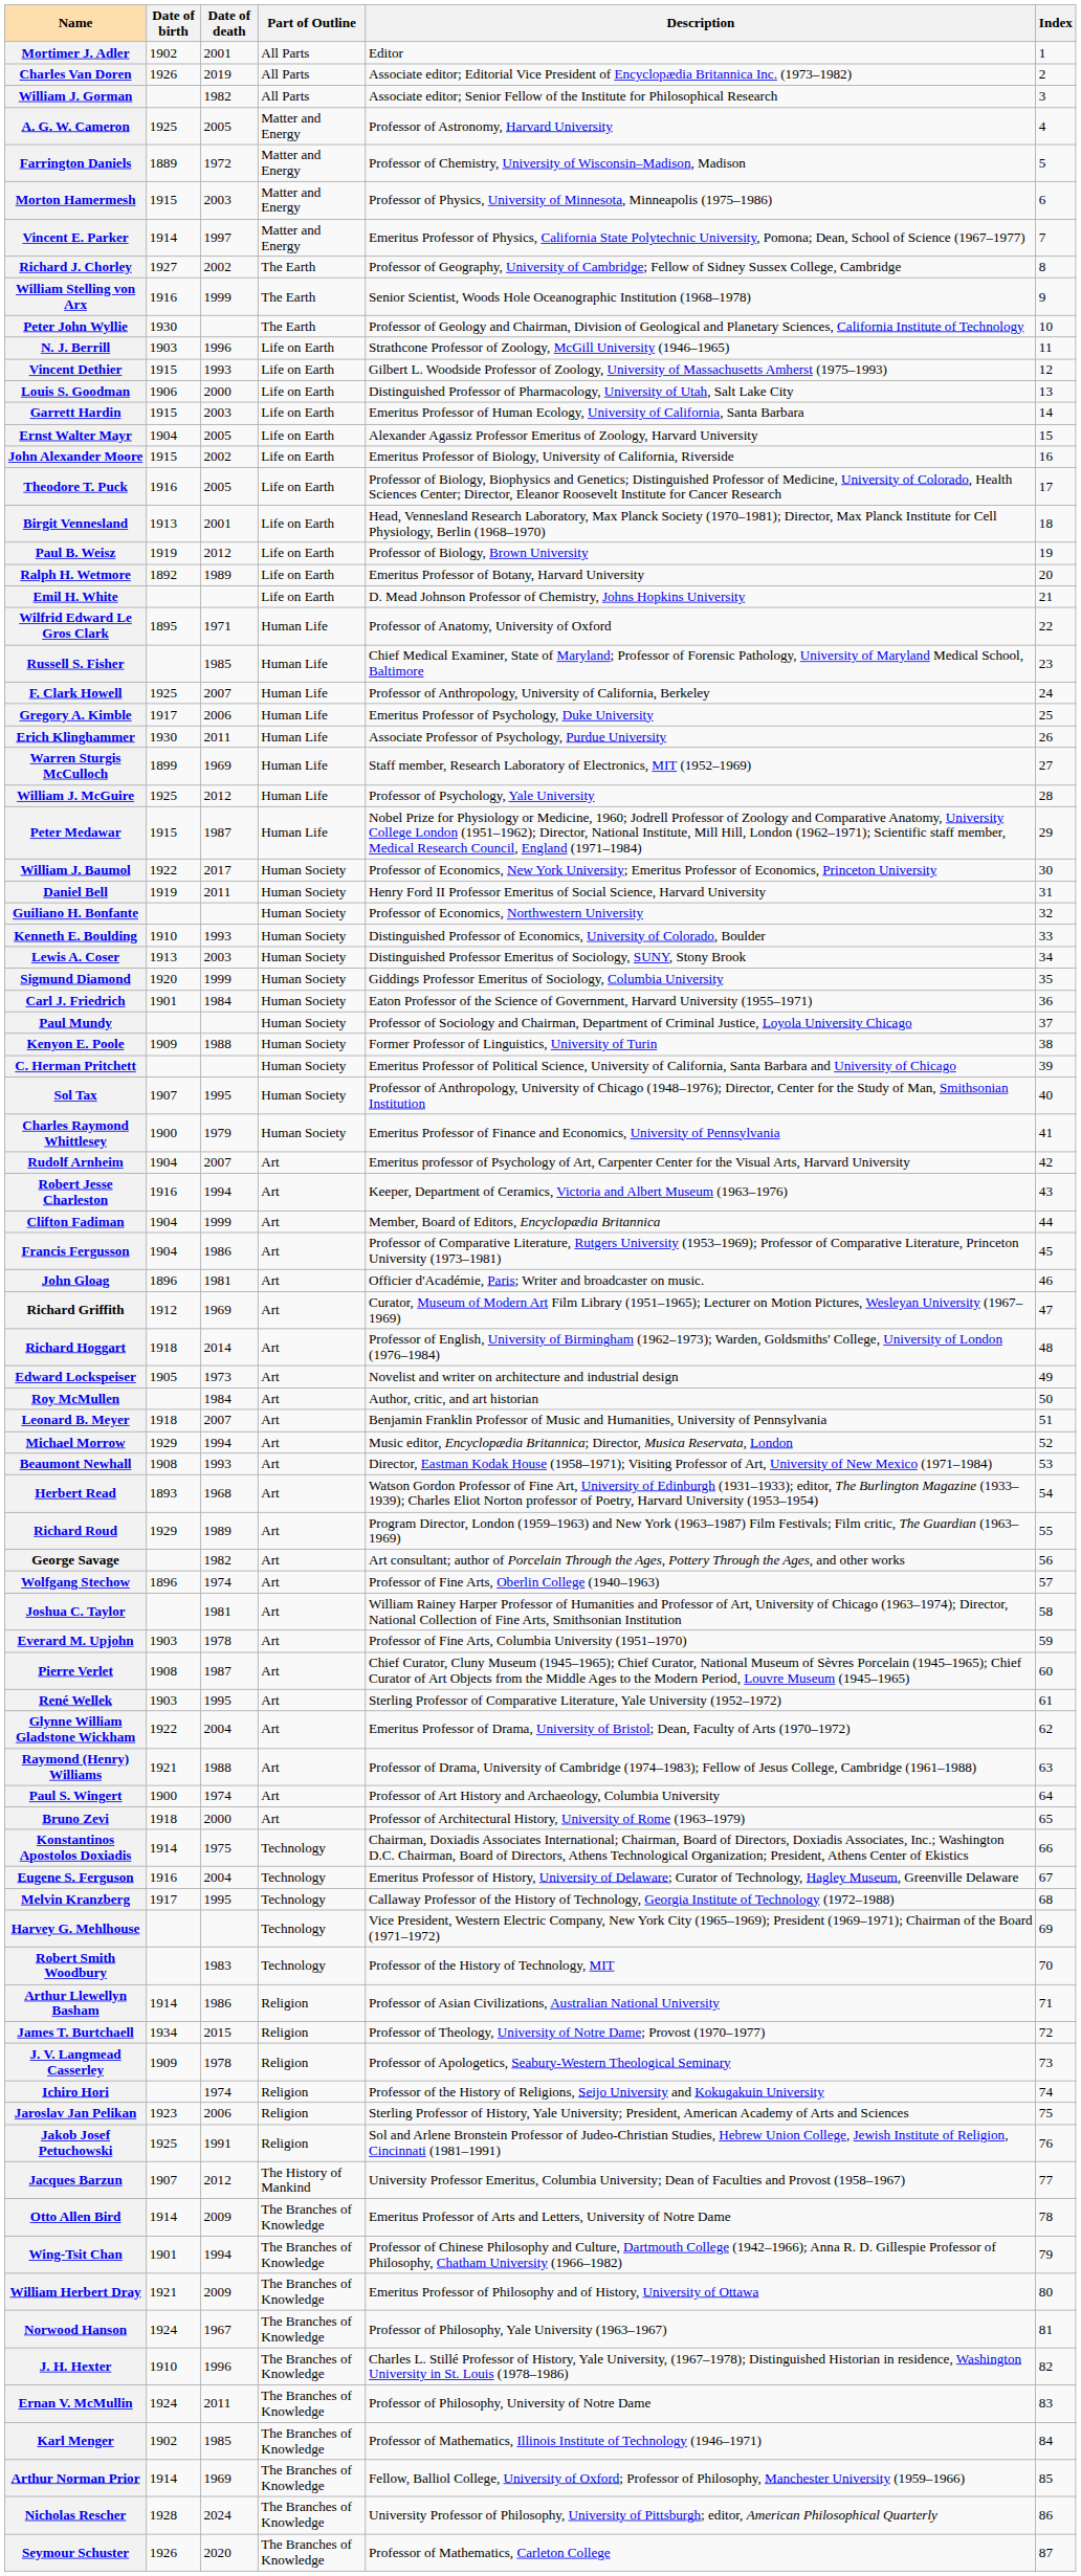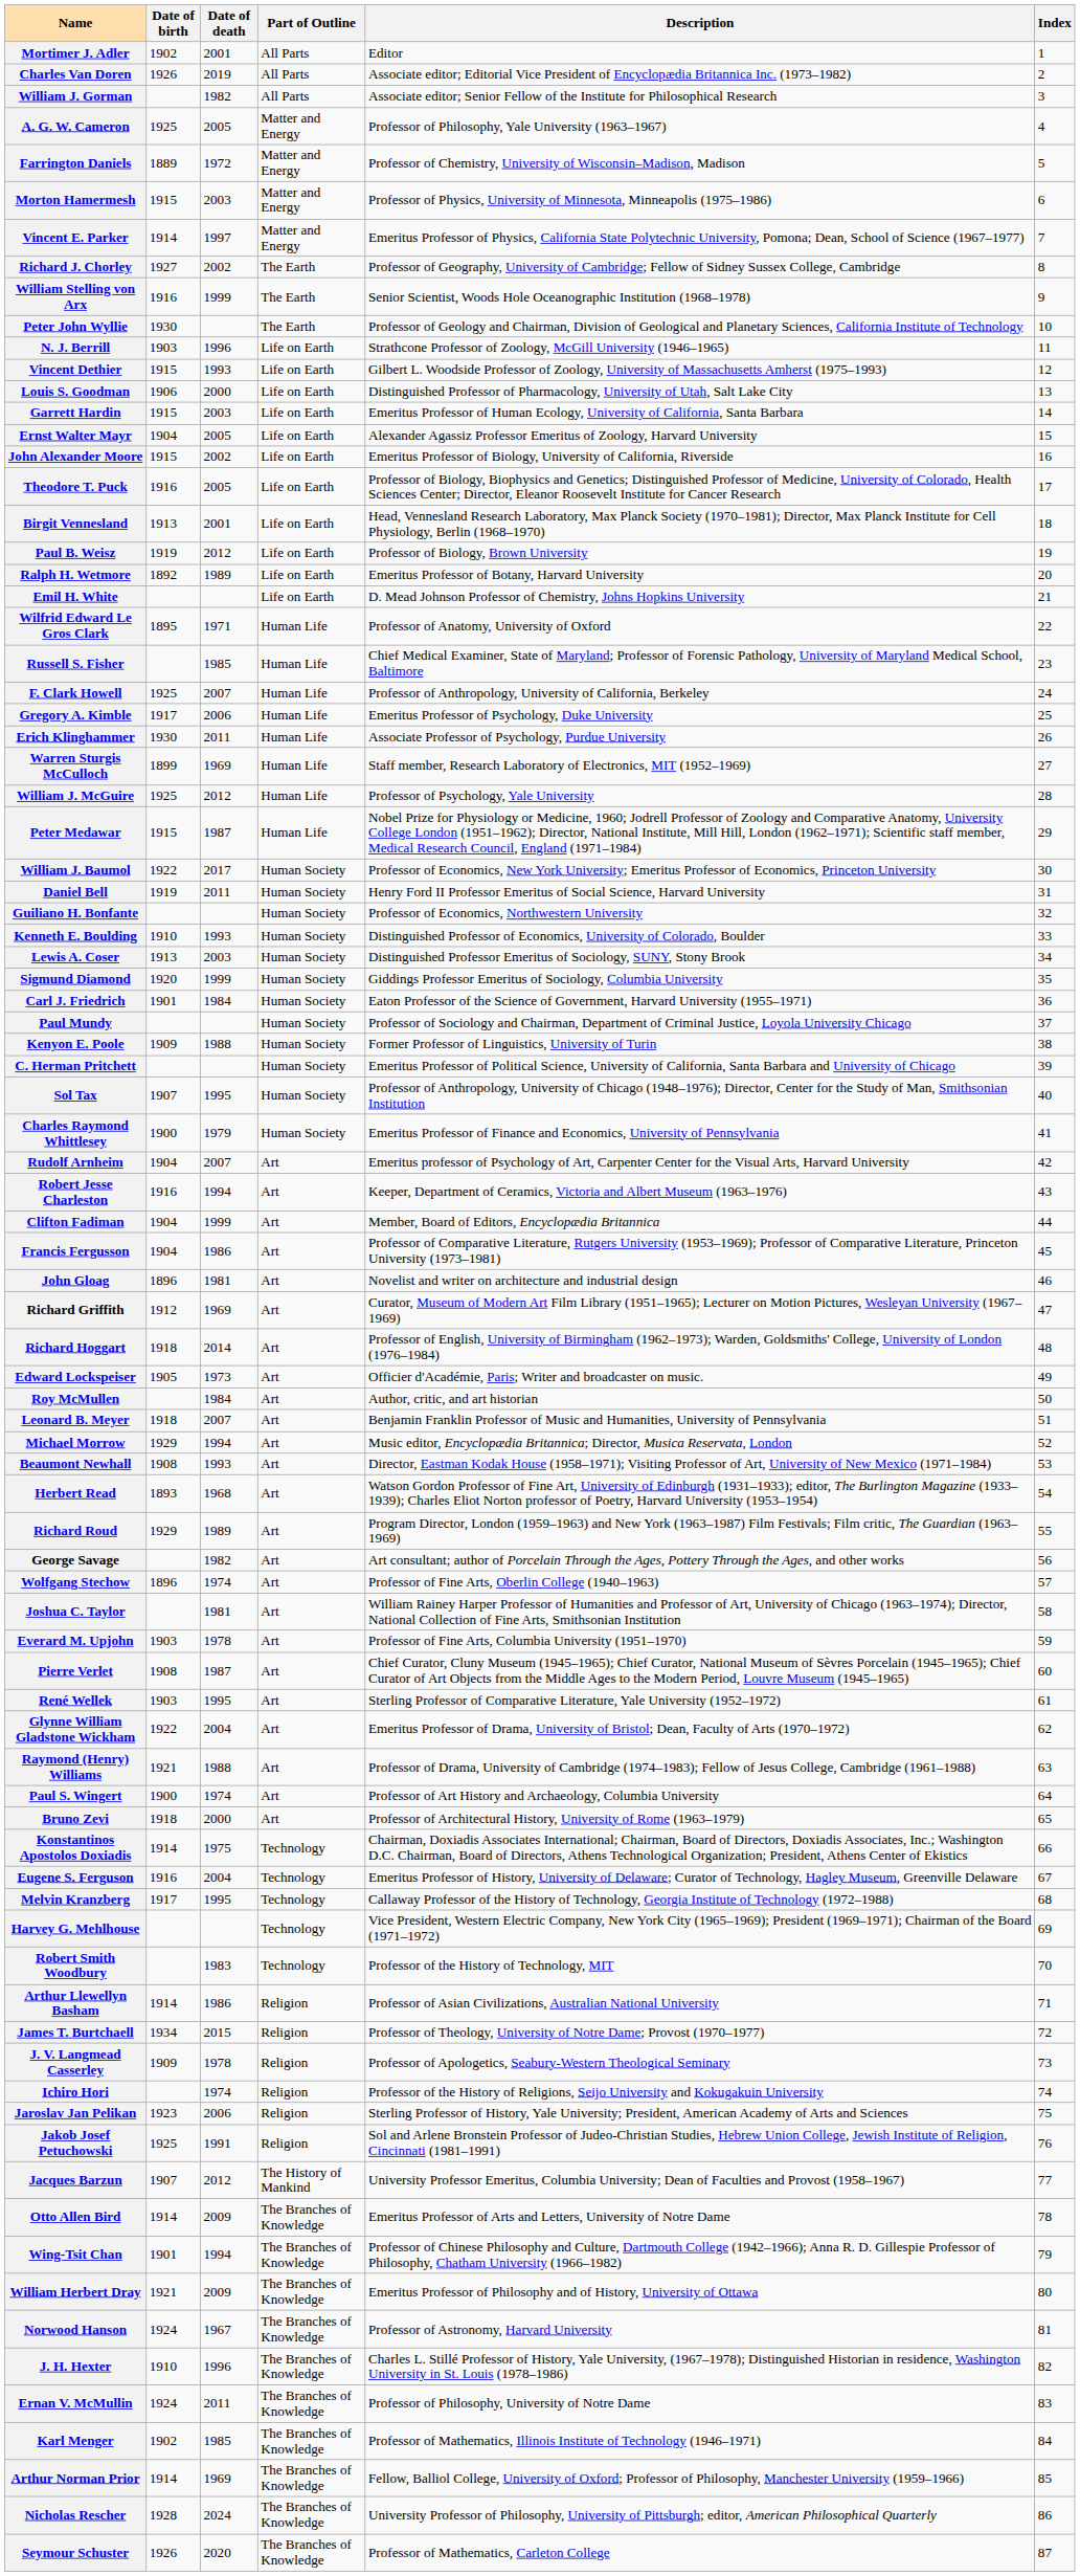A. G. W. Cameron | Description: Professor of Astronomy, Harvard University -> Professor of Philosophy, Yale University (1963–1967)
John Gloag | Description: Officier d'Académie, Paris; Writer and broadcaster on music. -> Novelist and writer on architecture and industrial design
Edward Lockspeiser | Description: Novelist and writer on architecture and industrial design -> Officier d'Académie, Paris; Writer and broadcaster on music.
Norwood Hanson | Description: Professor of Philosophy, Yale University (1963–1967) -> Professor of Astronomy, Harvard University
